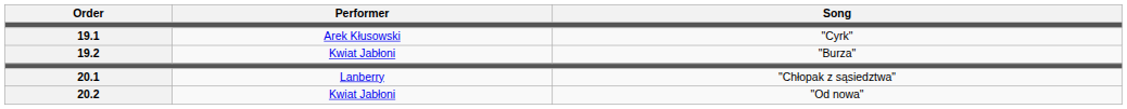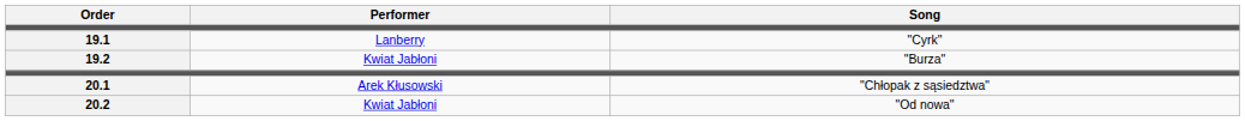19.1 | Performer: Arek Kłusowski -> Lanberry
20.1 | Performer: Lanberry -> Arek Kłusowski
